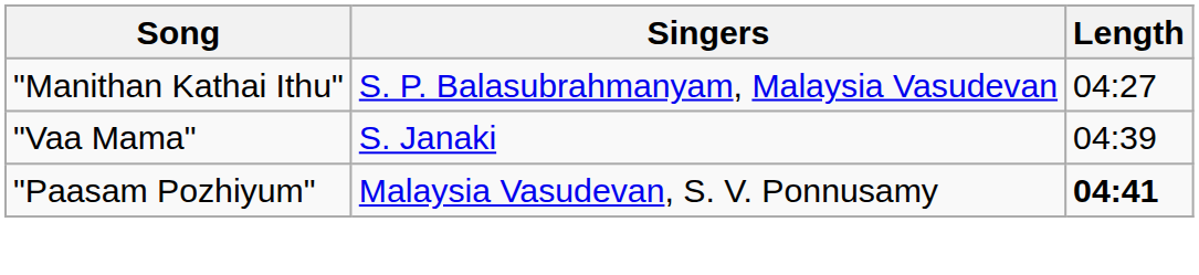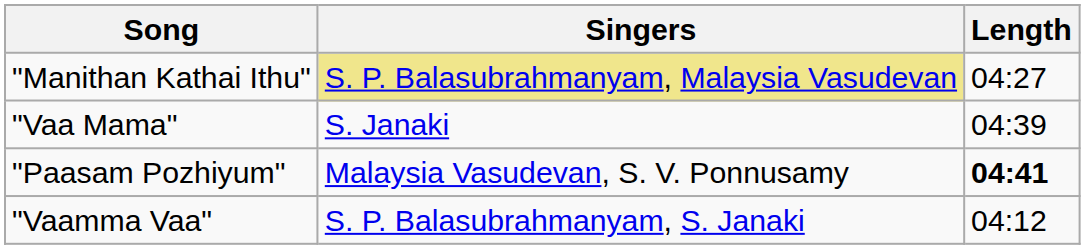"Manithan Kathai Ithu" | Singers: no background -> khaki background
+ row: "Vaamma Vaa" | S. P. Balasubrahmanyam, S. Janaki | 04:12
